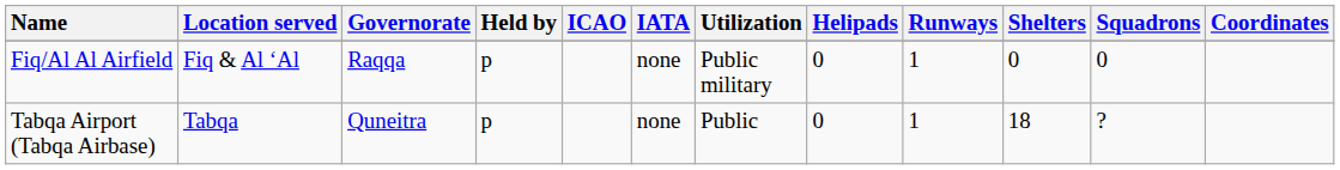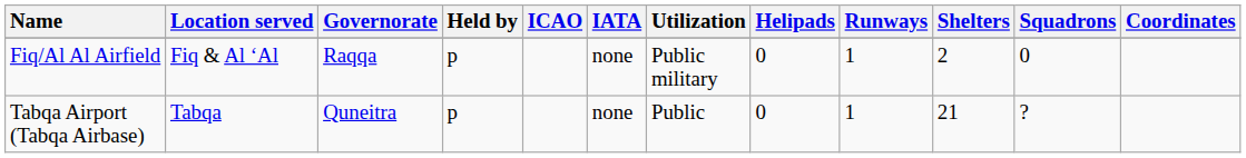Fiq/Al Al Airfield | Shelters: 0 -> 2
Tabqa Airport (Tabqa Airbase) | Shelters: 18 -> 21
